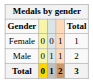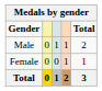rows swapped: Male <-> Female
